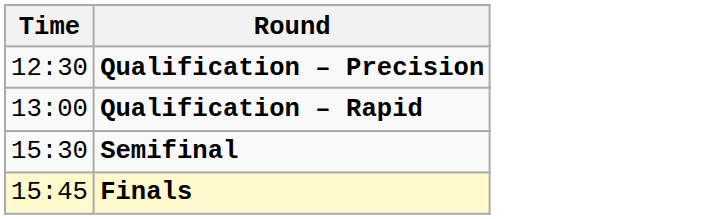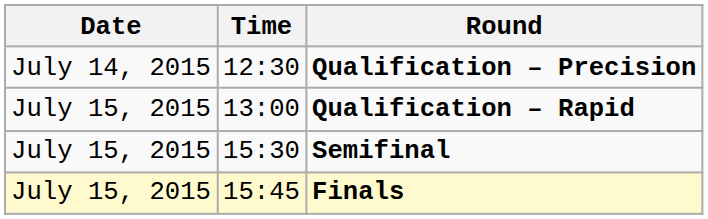+ column: Date | July 14, 2015 | July 15, 2015 | July 15, 2015 | July 15, 2015
